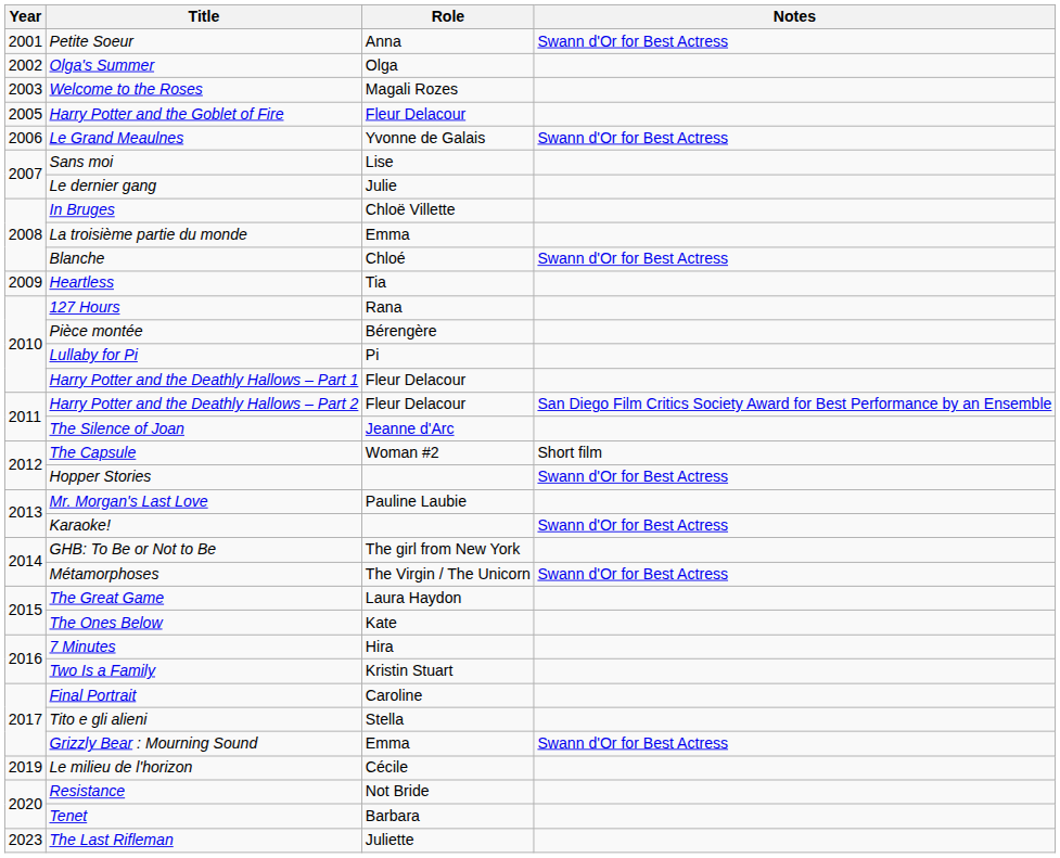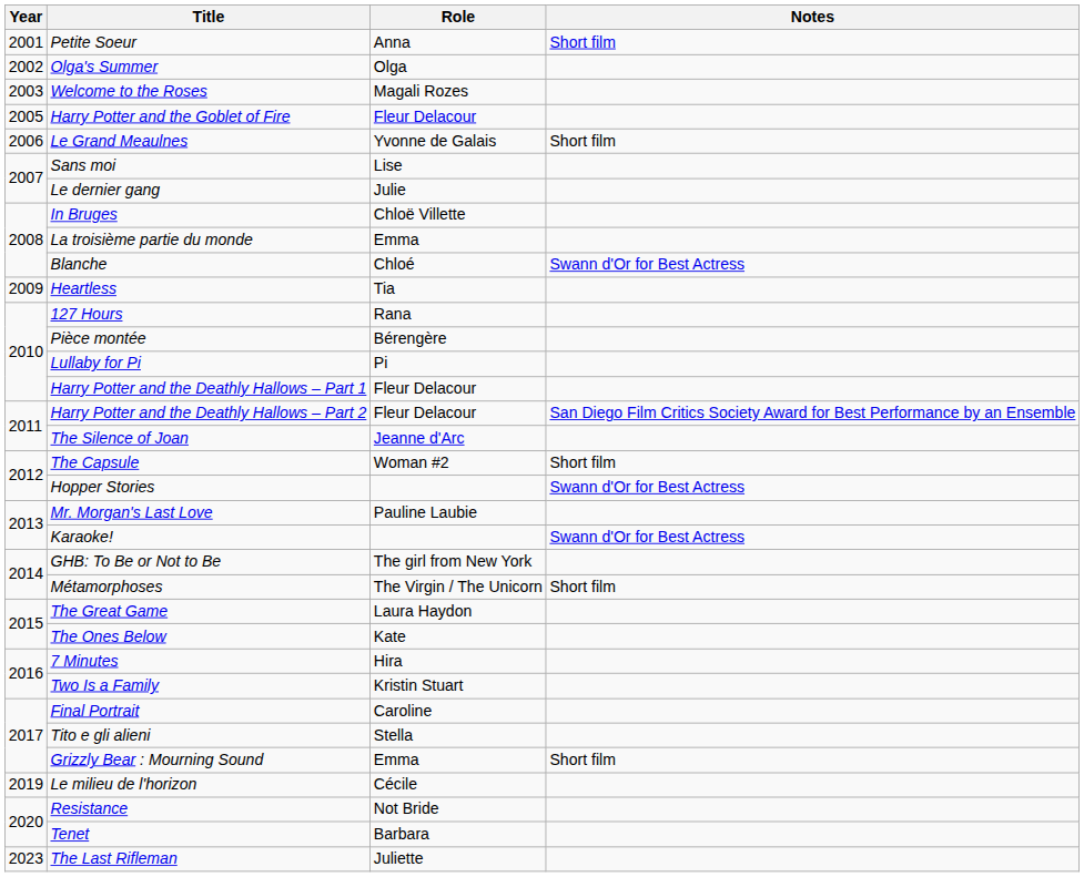Petite Soeur | Notes: Swann d'Or for Best Actress -> Short film
Le Grand Meaulnes | Notes: Swann d'Or for Best Actress -> Short film
Métamorphoses | Notes: Swann d'Or for Best Actress -> Short film
Grizzly Bear : Mourning Sound | Notes: Swann d'Or for Best Actress -> Short film
